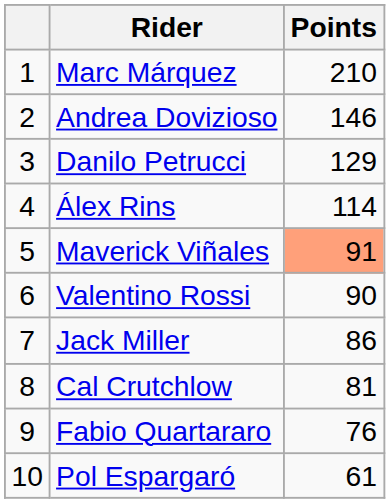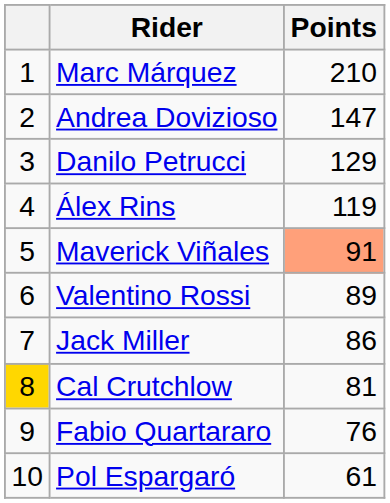Andrea Dovizioso | Points: 146 -> 147
Álex Rins | Points: 114 -> 119
Valentino Rossi | Points: 90 -> 89
Cal Crutchlow | column 1: no background -> gold background
